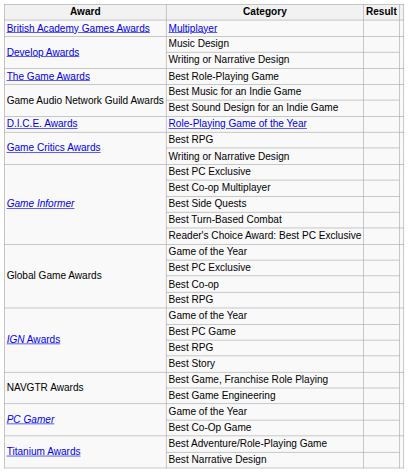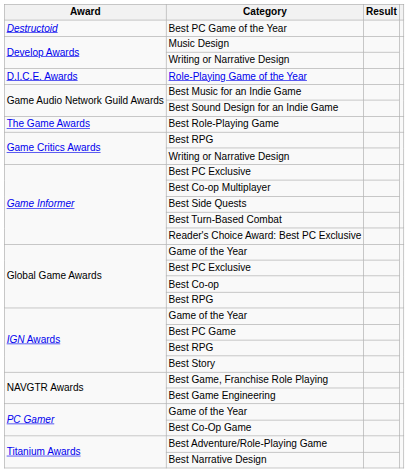- row: British Academy Games Awards | Multiplayer
+ row: Destructoid | Best PC Game of the Year
rows swapped: Role-Playing Game of the Year <-> Best Role-Playing Game
